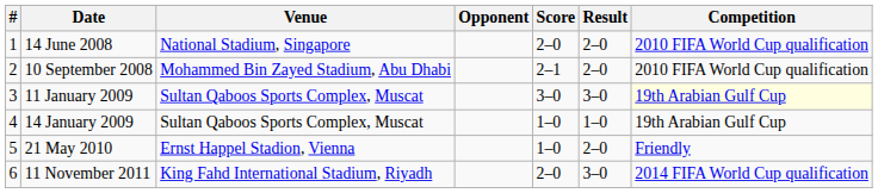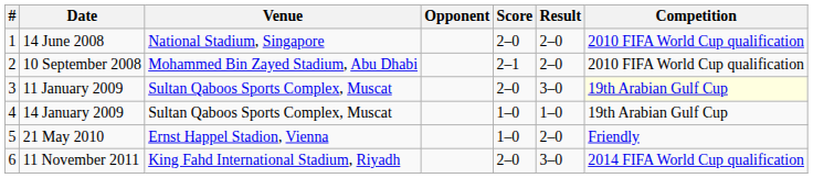11 January 2009 | Score: 3–0 -> 2–0
